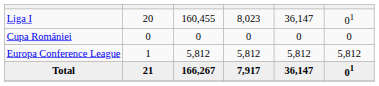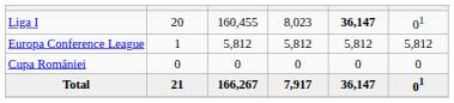Liga I | column 5: normal -> bold
rows swapped: Cupa României <-> Europa Conference League
